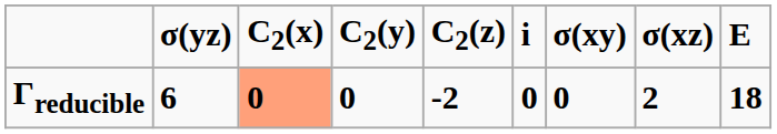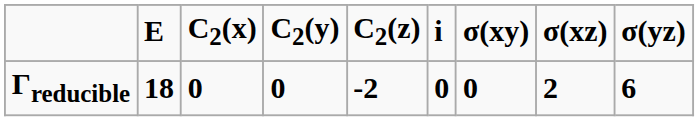columns swapped: E <-> σ(yz)
Γreducible | C2(x): lightsalmon background -> no background
